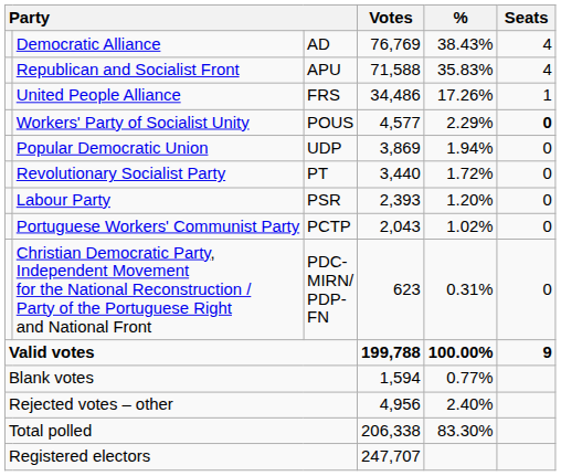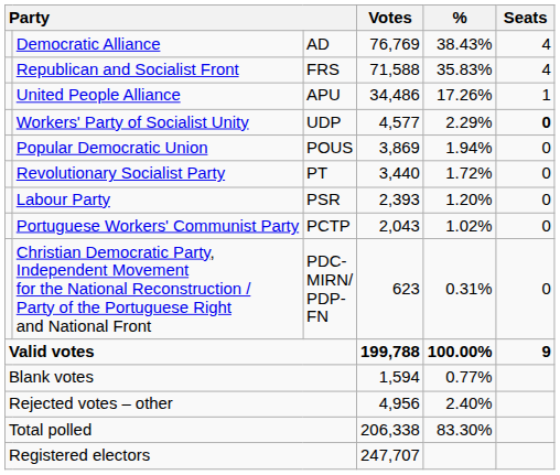Republican and Socialist Front | column 3: APU -> FRS
United People Alliance | column 3: FRS -> APU
Workers' Party of Socialist Unity | column 3: POUS -> UDP
Popular Democratic Union | column 3: UDP -> POUS
